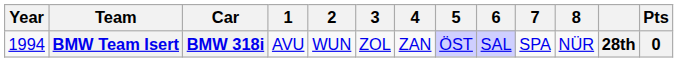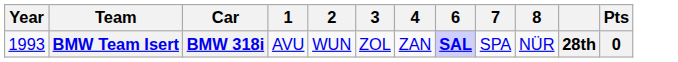- column: 5 | ÖST
BMW Team Isert | Year: 1994 -> 1993
BMW Team Isert | 6: normal -> bold
